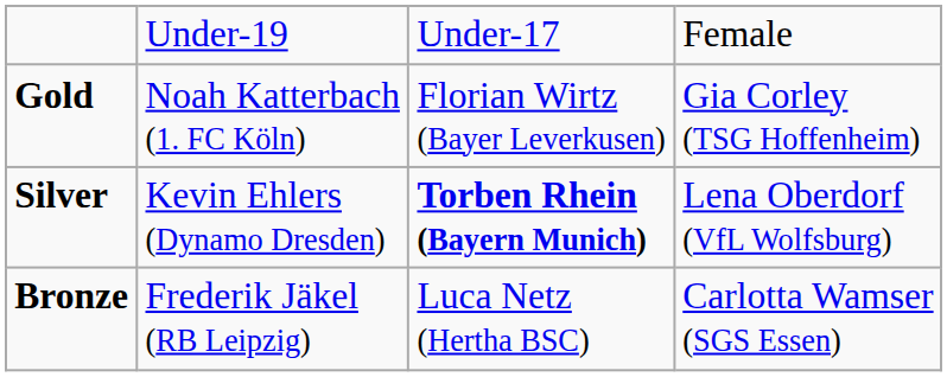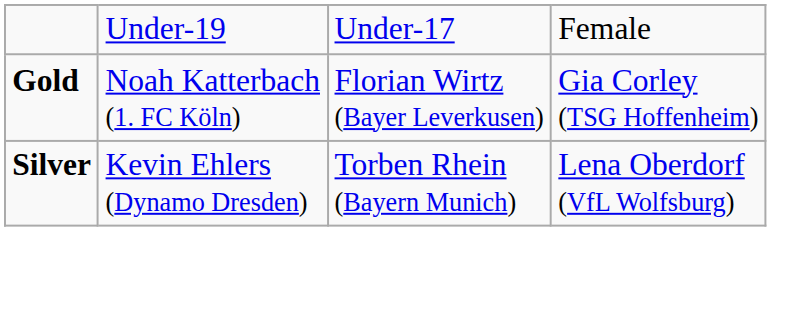Silver | column 3: bold -> normal
- row: Bronze | Frederik Jäkel (RB Leipzig) | Luca Netz (Hertha BSC) | Carlotta Wamser (SGS Essen)
